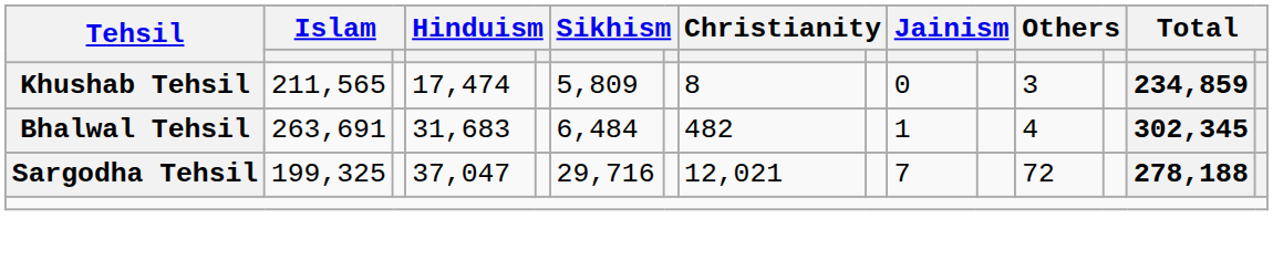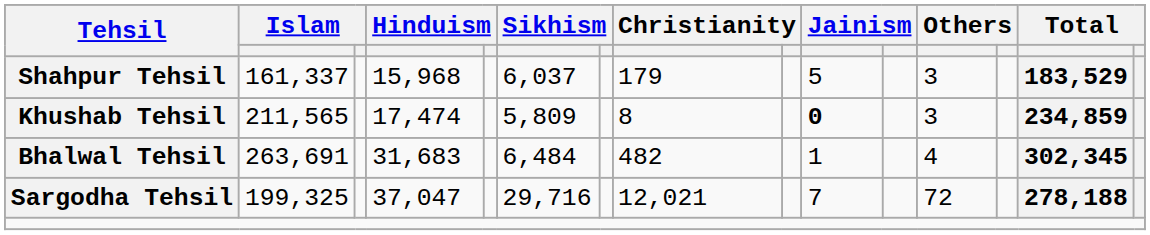+ row: Shahpur Tehsil | 161,337 | 15,968 | 6,037 | 179 | 5 | 3 | 183,529
Khushab Tehsil | column 10: normal -> bold
